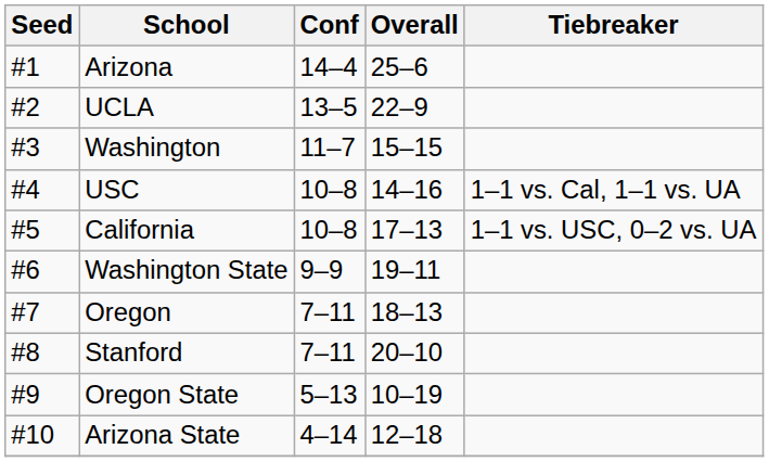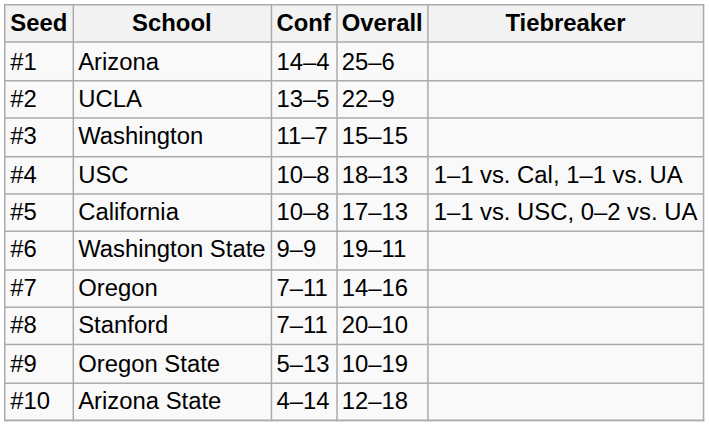USC | Overall: 14–16 -> 18–13
Oregon | Overall: 18–13 -> 14–16
